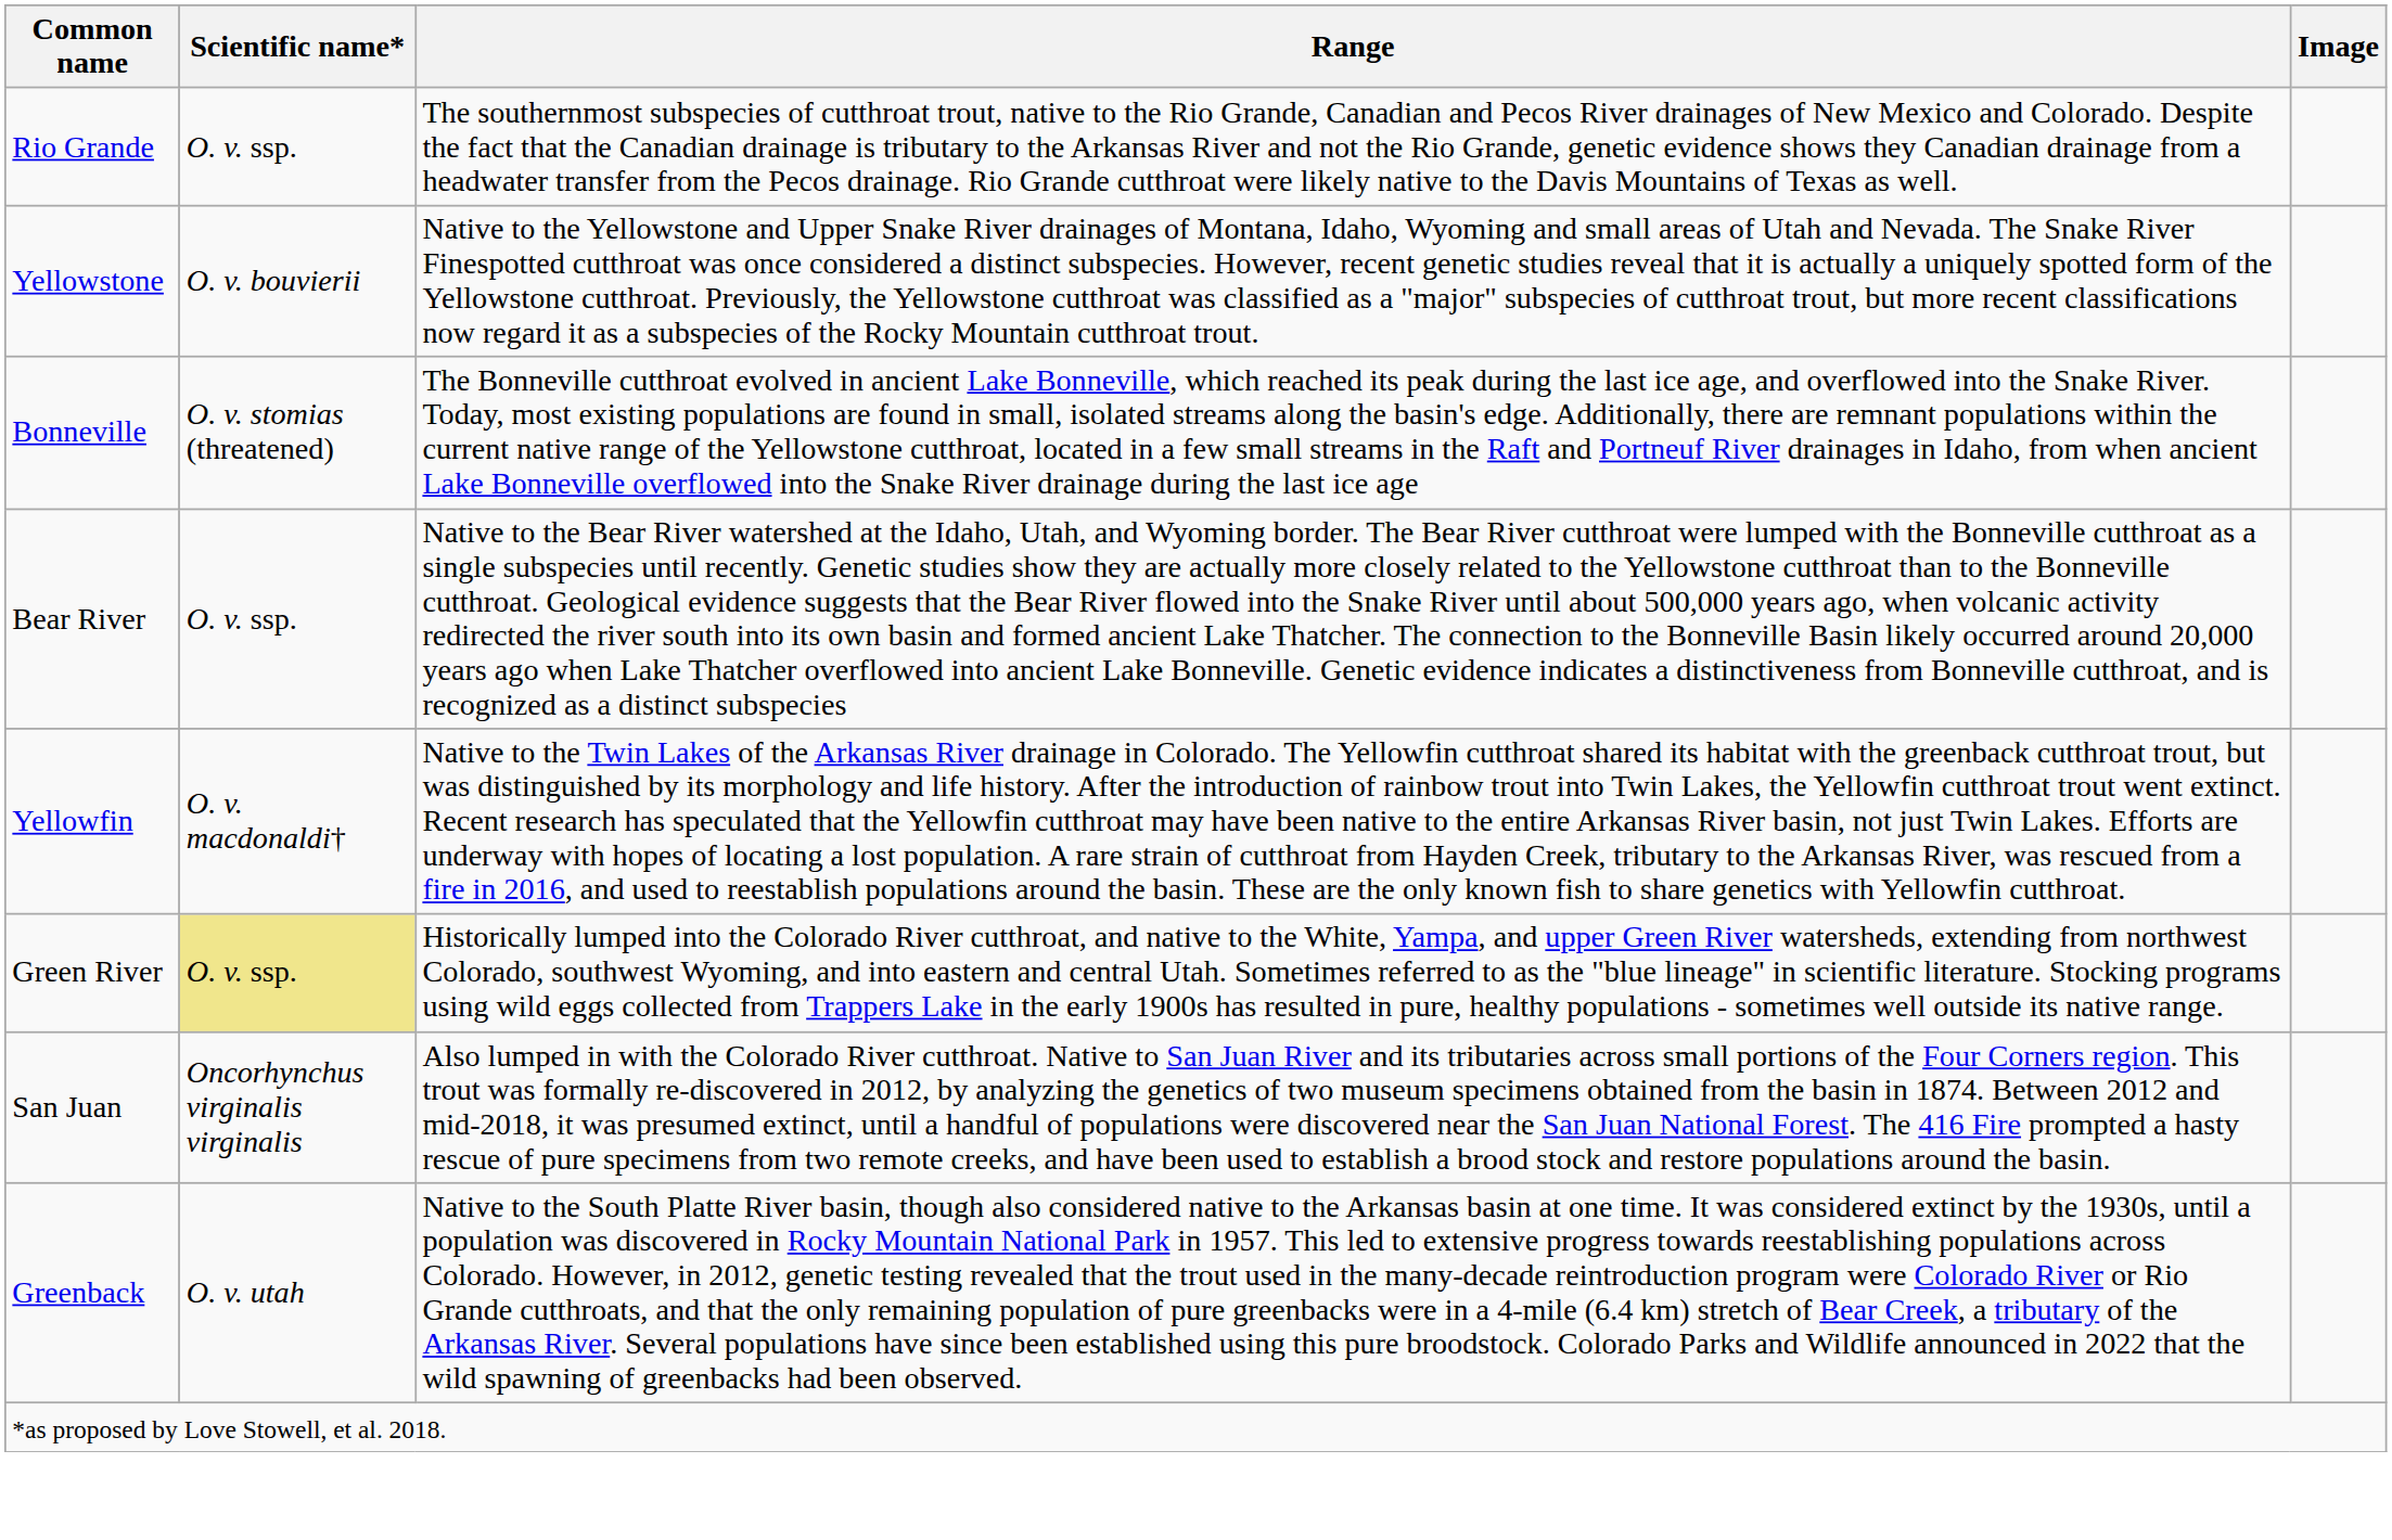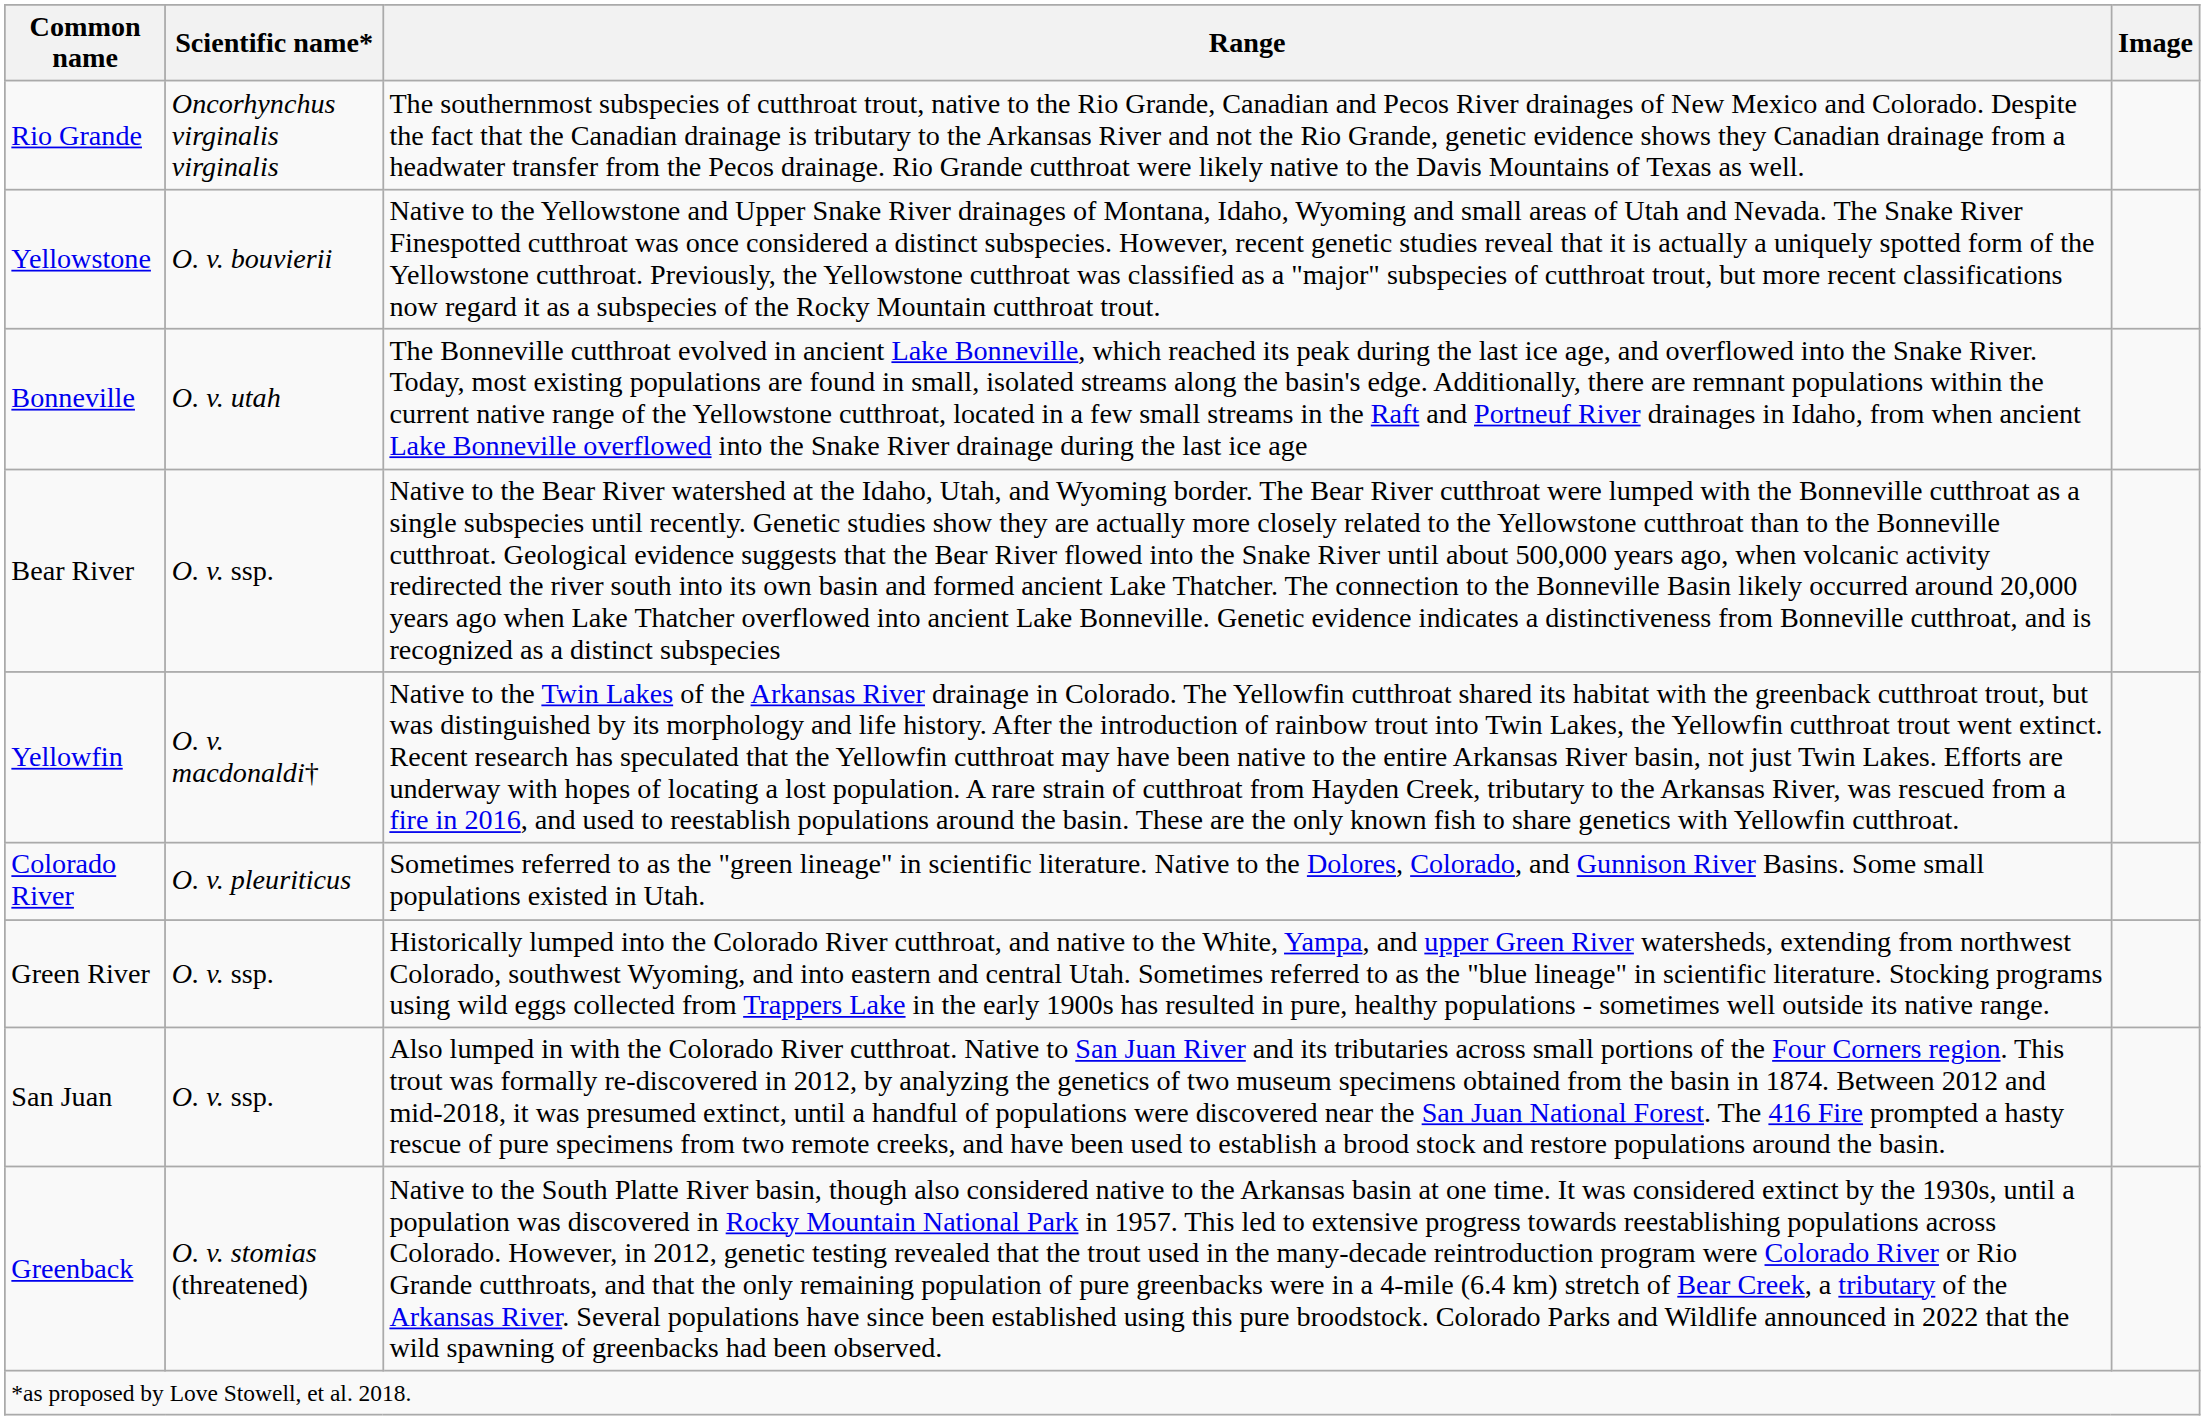Rio Grande | Scientific name*: O. v. ssp. -> Oncorhynchus virginalis virginalis
Bonneville | Scientific name*: O. v. stomias (threatened) -> O. v. utah
+ row: Colorado River | O. v. pleuriticus | Sometimes referred to as the "green lineage" in scientific literature. Native to the Dolores, Colorado, and Gunnison River Basins. Some small populations existed in Utah.
Green River | Scientific name*: khaki background -> no background
San Juan | Scientific name*: Oncorhynchus virginalis virginalis -> O. v. ssp.
Greenback | Scientific name*: O. v. utah -> O. v. stomias (threatened)
